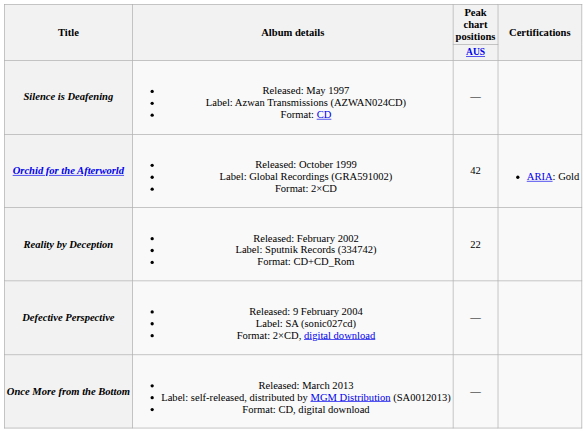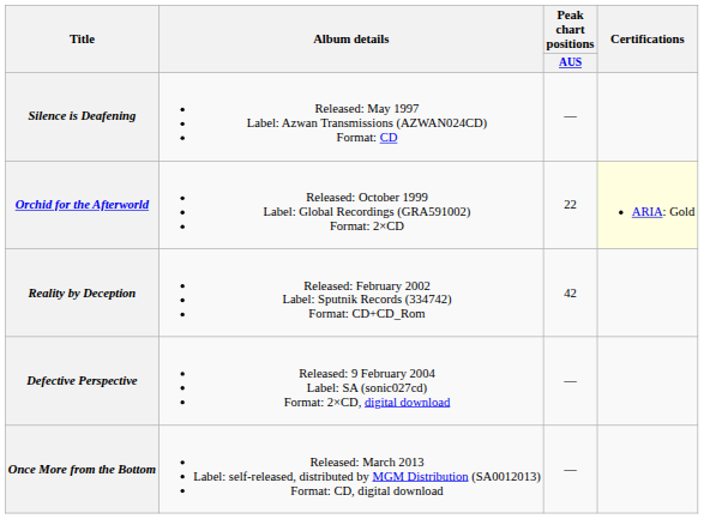Orchid for the Afterworld | Peak chart positions / AUS: 42 -> 22
Orchid for the Afterworld | Certifications: no background -> lightyellow background
Reality by Deception | Peak chart positions / AUS: 22 -> 42
